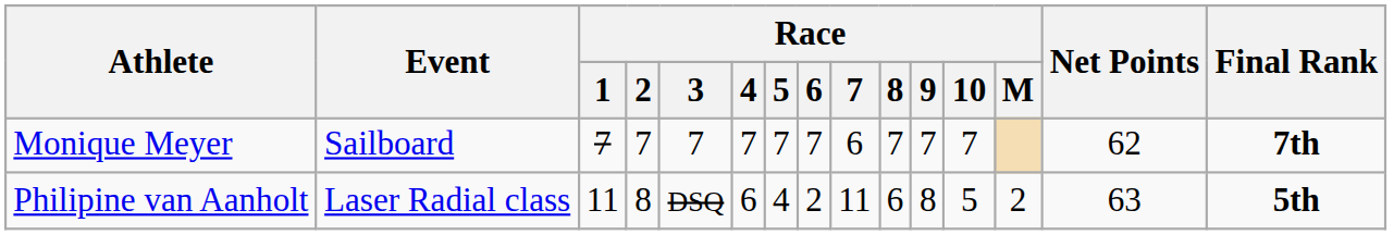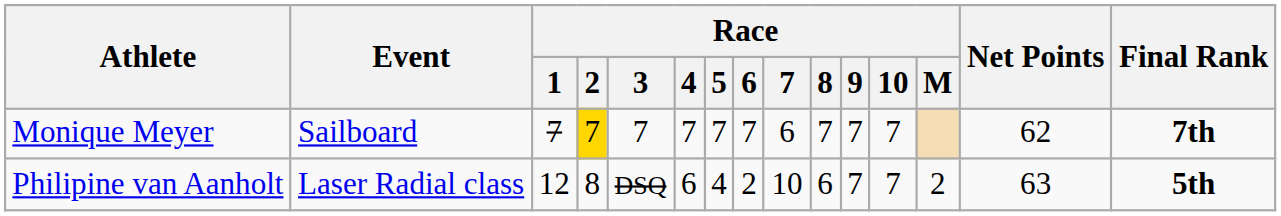Monique Meyer | Race / 2: no background -> gold background
Philipine van Aanholt | Race / 1: 11 -> 12
Philipine van Aanholt | Race / 7: 11 -> 10
Philipine van Aanholt | Race / 9: 8 -> 7
Philipine van Aanholt | Race / 10: 5 -> 7
